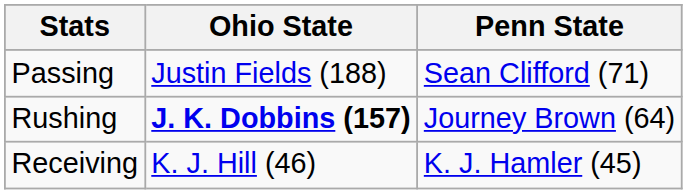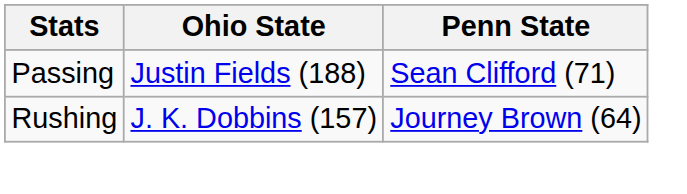Rushing | Ohio State: bold -> normal
- row: Receiving | K. J. Hill (46) | K. J. Hamler (45)
